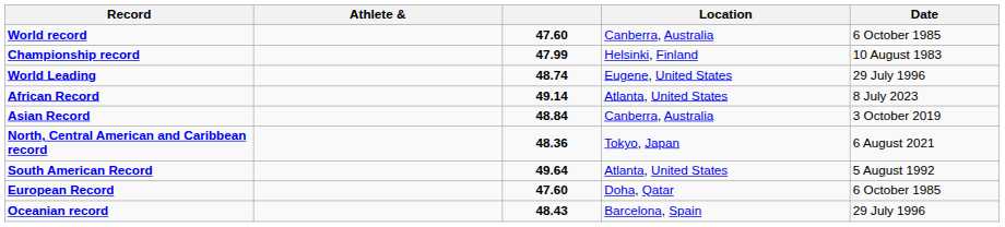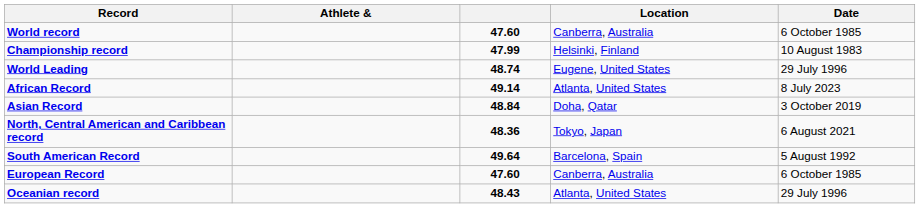Asian Record | Location: Canberra, Australia -> Doha, Qatar
South American Record | Location: Atlanta, United States -> Barcelona, Spain
European Record | Location: Doha, Qatar -> Canberra, Australia
Oceanian record | Location: Barcelona, Spain -> Atlanta, United States
